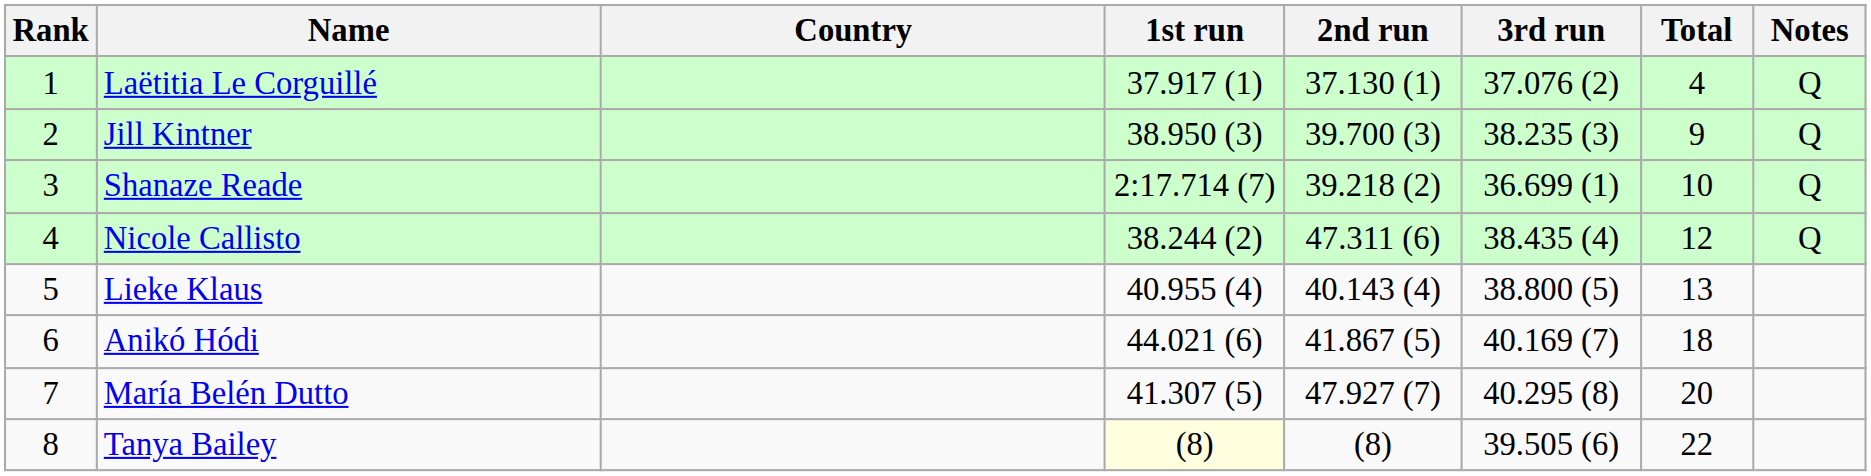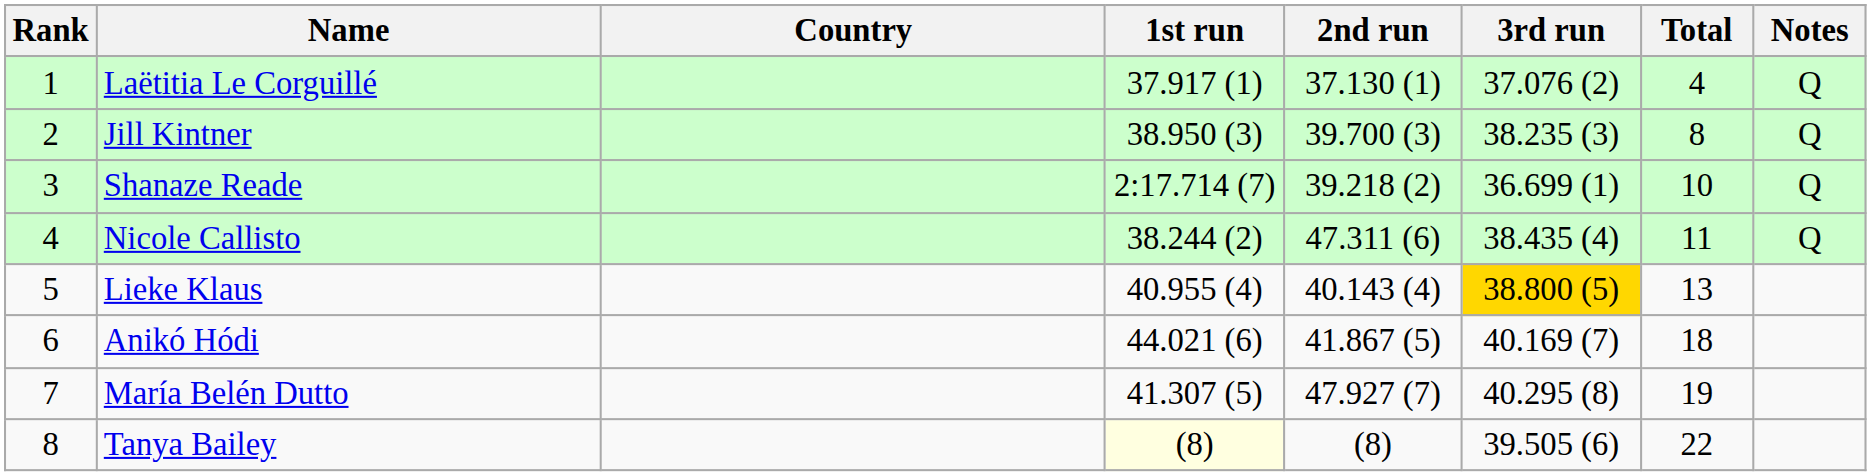Jill Kintner | Total: 9 -> 8
Nicole Callisto | Total: 12 -> 11
Lieke Klaus | 3rd run: no background -> gold background
María Belén Dutto | Total: 20 -> 19
